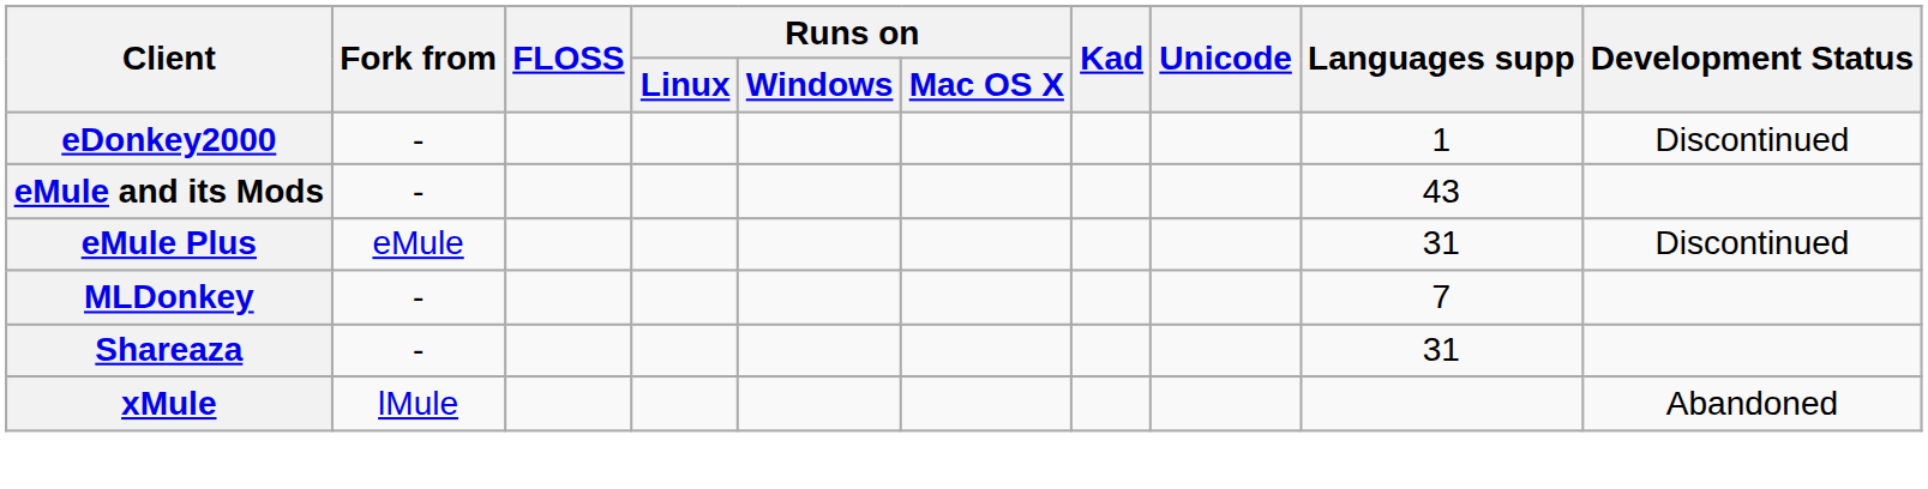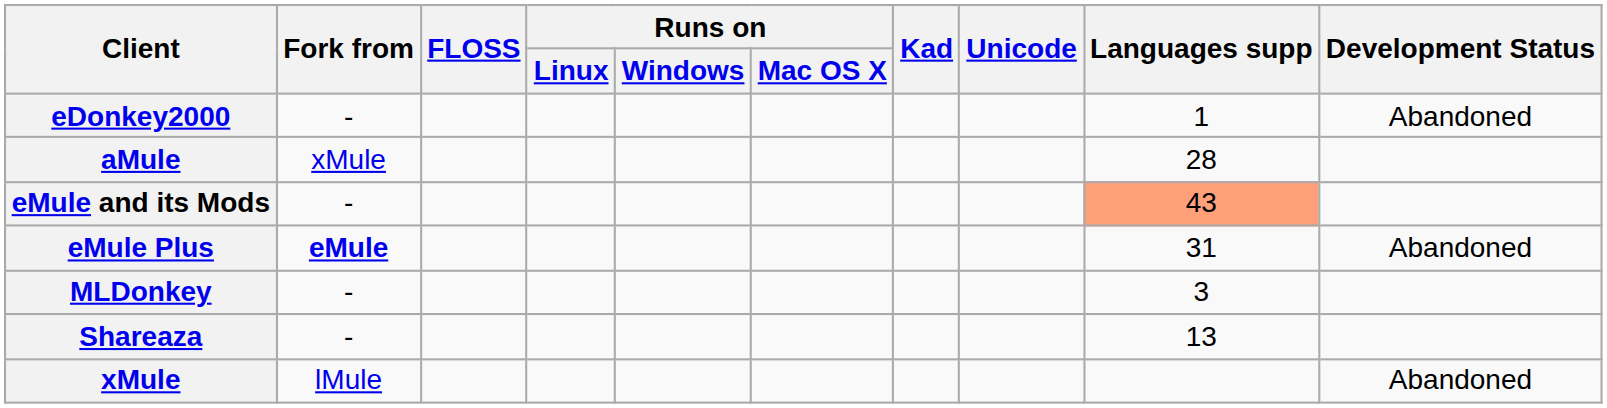eDonkey2000 | Development Status: Discontinued -> Abandoned
+ row: aMule | xMule | 28
eMule and its Mods | Languages supp: no background -> lightsalmon background
eMule Plus | Fork from: normal -> bold
eMule Plus | Development Status: Discontinued -> Abandoned
MLDonkey | Languages supp: 7 -> 3
Shareaza | Languages supp: 31 -> 13
